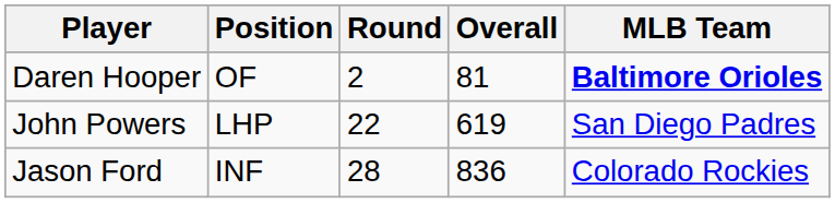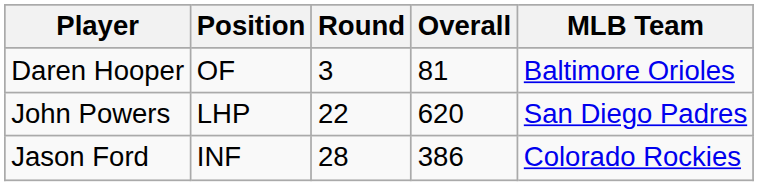Daren Hooper | Round: 2 -> 3
Daren Hooper | MLB Team: bold -> normal
John Powers | Overall: 619 -> 620
Jason Ford | Overall: 836 -> 386
